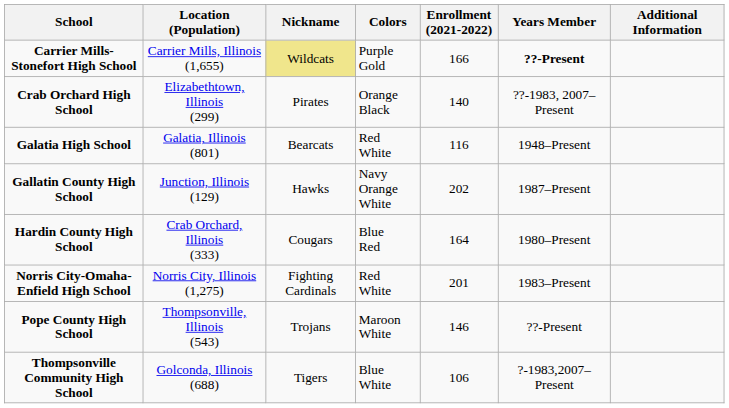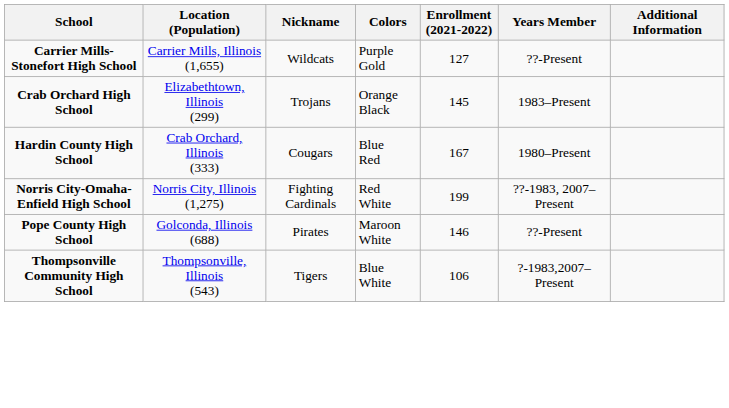Carrier Mills-Stonefort High School | Nickname: khaki background -> no background
Carrier Mills-Stonefort High School | Enrollment (2021-2022): 166 -> 127
Carrier Mills-Stonefort High School | Years Member: bold -> normal
Crab Orchard High School | Nickname: Pirates -> Trojans
Crab Orchard High School | Enrollment (2021-2022): 140 -> 145
Crab Orchard High School | Years Member: ??-1983, 2007–Present -> 1983–Present
- row: Galatia High School | Galatia, Illinois (801) | Bearcats | Red White | 116 | 1948–Present
- row: Gallatin County High School | Junction, Illinois (129) | Hawks | Navy Orange White | 202 | 1987–Present
Hardin County High School | Enrollment (2021-2022): 164 -> 167
Norris City-Omaha-Enfield High School | Enrollment (2021-2022): 201 -> 199
Norris City-Omaha-Enfield High School | Years Member: 1983–Present -> ??-1983, 2007–Present
Pope County High School | Location (Population): Thompsonville, Illinois (543) -> Golconda, Illinois (688)
Pope County High School | Nickname: Trojans -> Pirates
Thompsonville Community High School | Location (Population): Golconda, Illinois (688) -> Thompsonville, Illinois (543)
